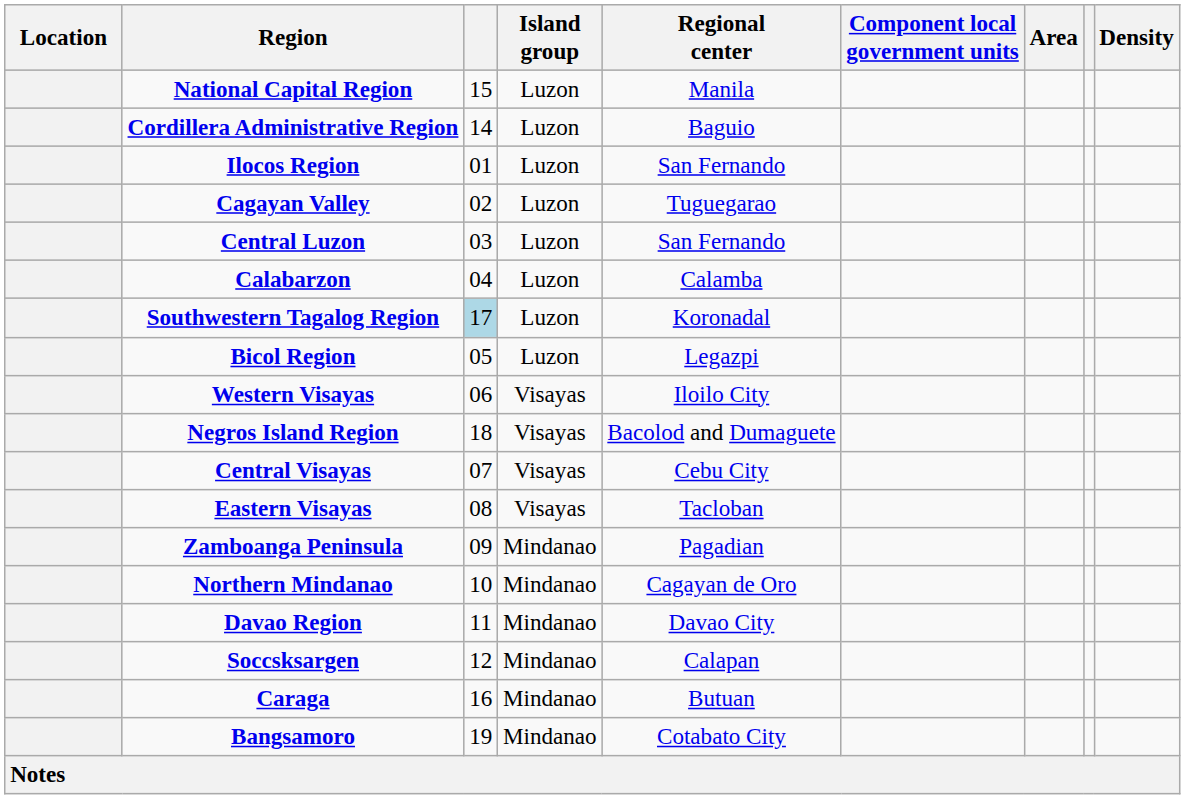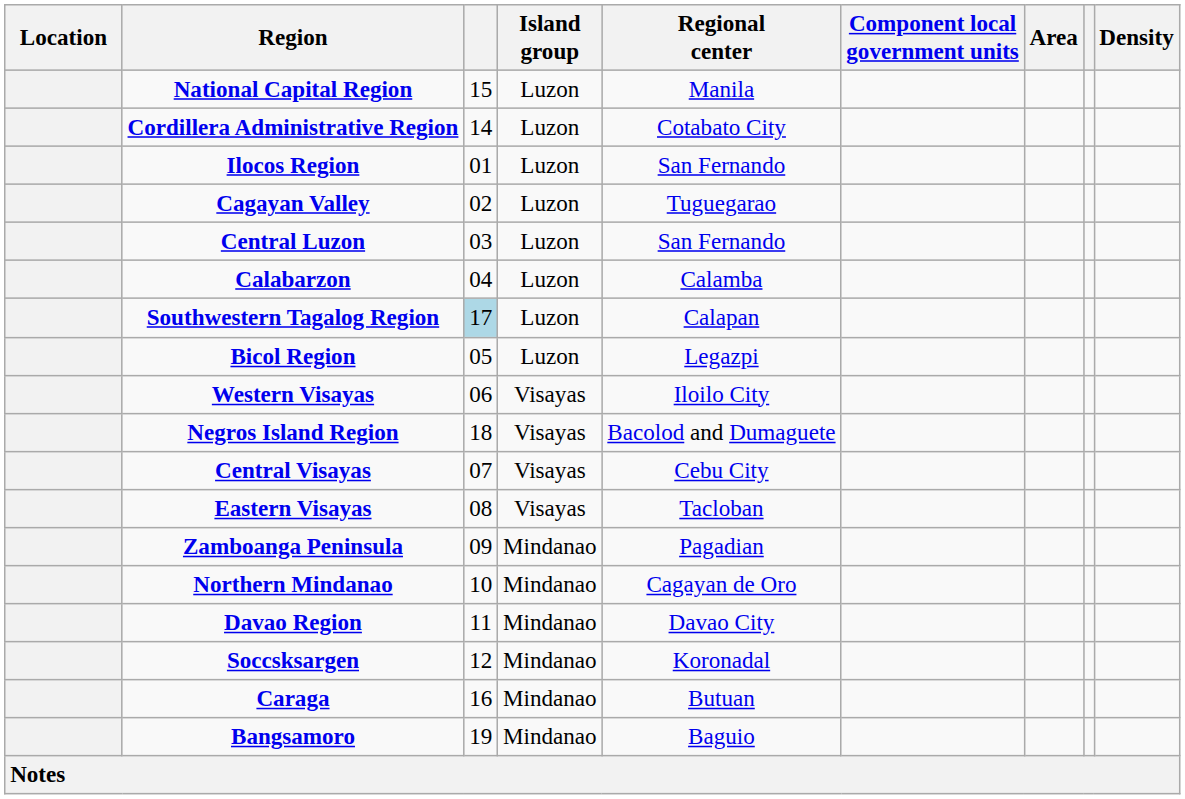Cordillera Administrative Region | Regional center: Baguio -> Cotabato City
Southwestern Tagalog Region | Regional center: Koronadal -> Calapan
Soccsksargen | Regional center: Calapan -> Koronadal
Bangsamoro | Regional center: Cotabato City -> Baguio
